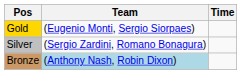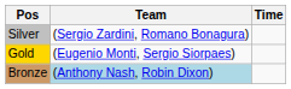rows swapped: Gold <-> Silver
